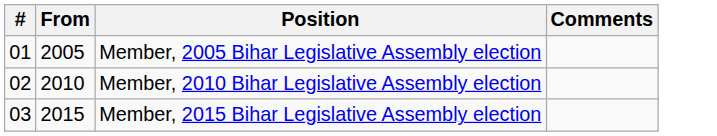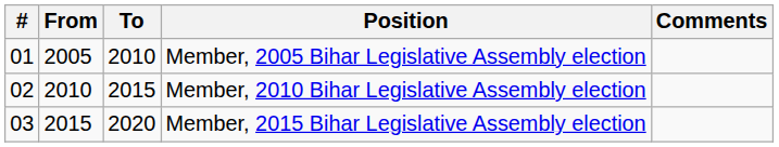+ column: To | 2010 | 2015 | 2020
